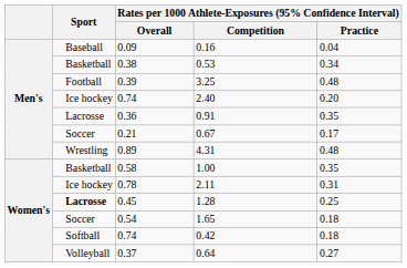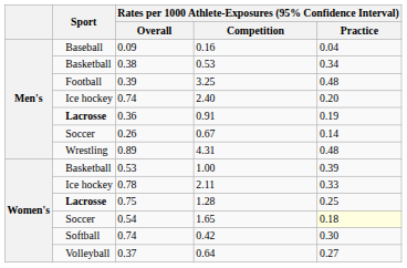0.91 | Sport: normal -> bold
0.91 | column 5: 0.35 -> 0.19
0.67 | column 3: 0.21 -> 0.26
0.67 | column 5: 0.17 -> 0.14
1.00 | column 3: 0.58 -> 0.53
1.00 | column 5: 0.35 -> 0.39
2.11 | column 5: 0.31 -> 0.33
1.28 | column 3: 0.45 -> 0.75
1.65 | column 5: no background -> lightyellow background
0.42 | column 5: 0.18 -> 0.30
